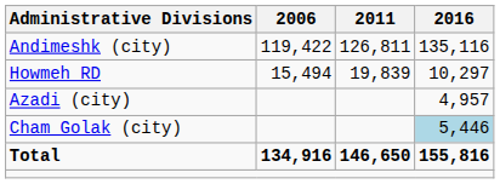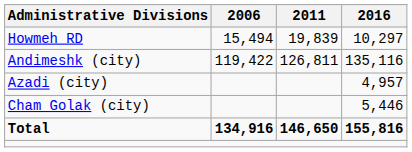rows swapped: Howmeh RD <-> Andimeshk (city)
Cham Golak (city) | 2016: lightblue background -> no background
